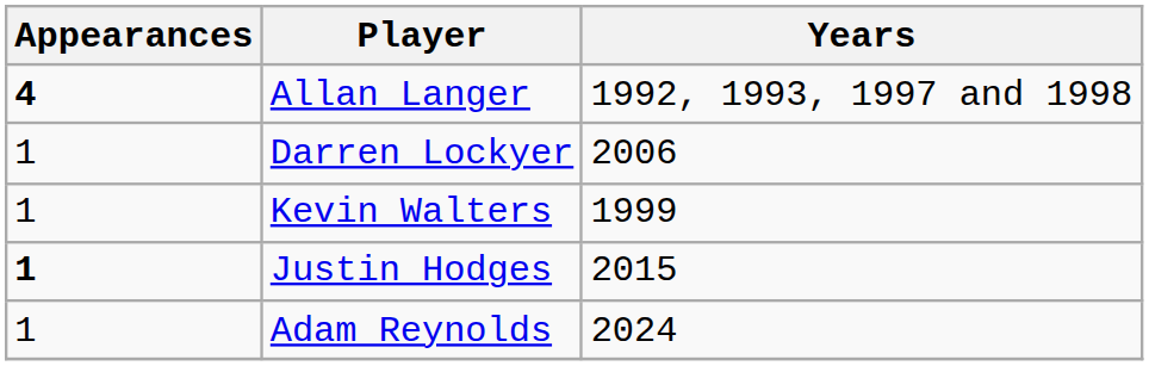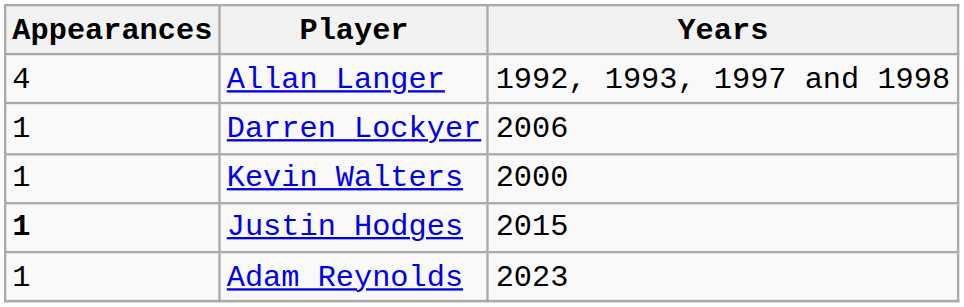Allan Langer | Appearances: bold -> normal
Kevin Walters | Years: 1999 -> 2000
Adam Reynolds | Years: 2024 -> 2023
